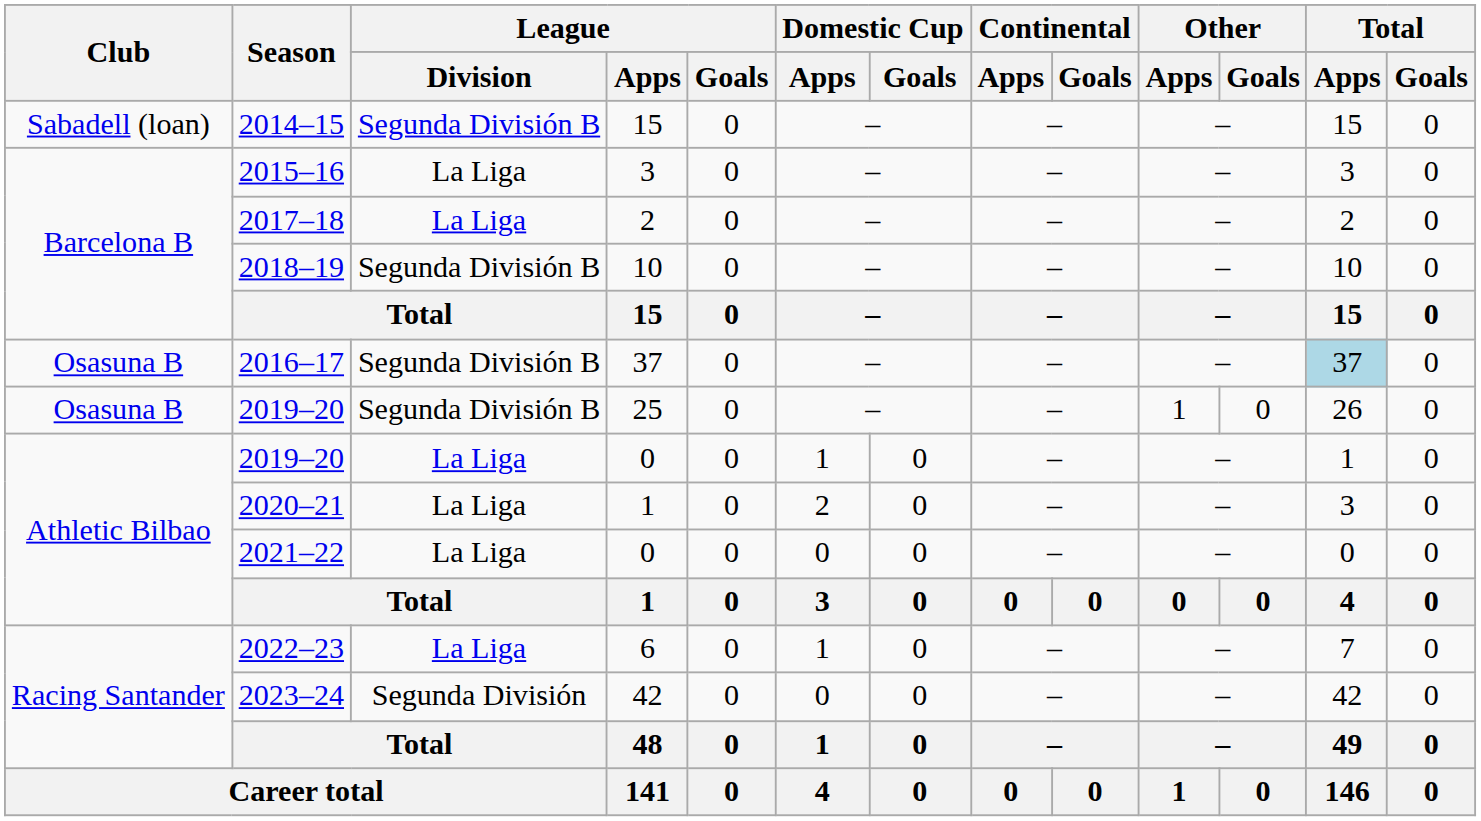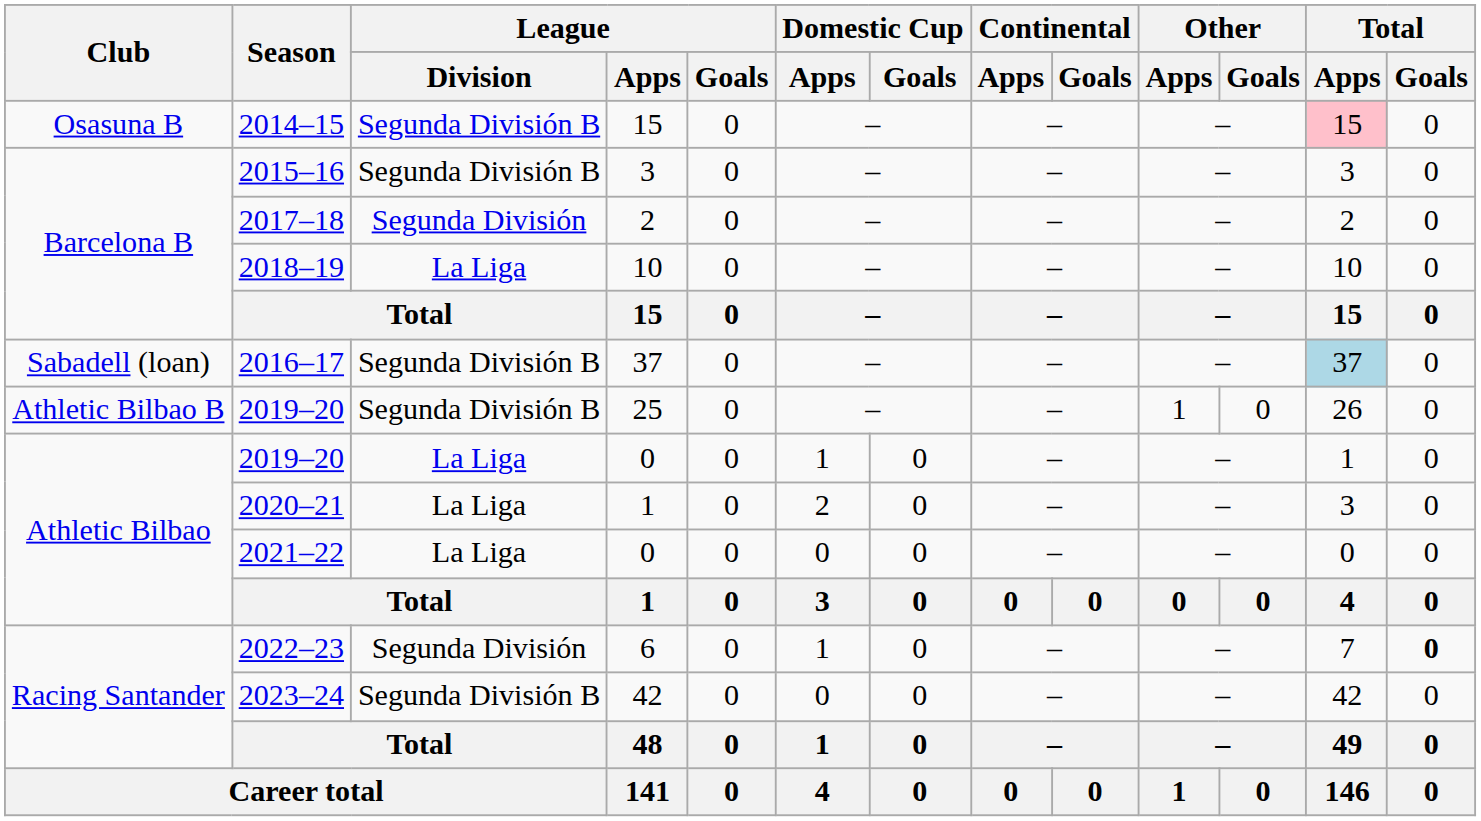2014–15 | Club: Sabadell (loan) -> Osasuna B
2014–15 | Total / Apps: no background -> pink background
2015–16 | League / Division: La Liga -> Segunda División B
2017–18 | League / Division: La Liga -> Segunda División
2018–19 | League / Division: Segunda División B -> La Liga
2016–17 | Club: Osasuna B -> Sabadell (loan)
2019–20 / 25 | Club: Osasuna B -> Athletic Bilbao B
2022–23 | League / Division: La Liga -> Segunda División
2022–23 | Total / Goals: normal -> bold
2023–24 | League / Division: Segunda División -> Segunda División B
